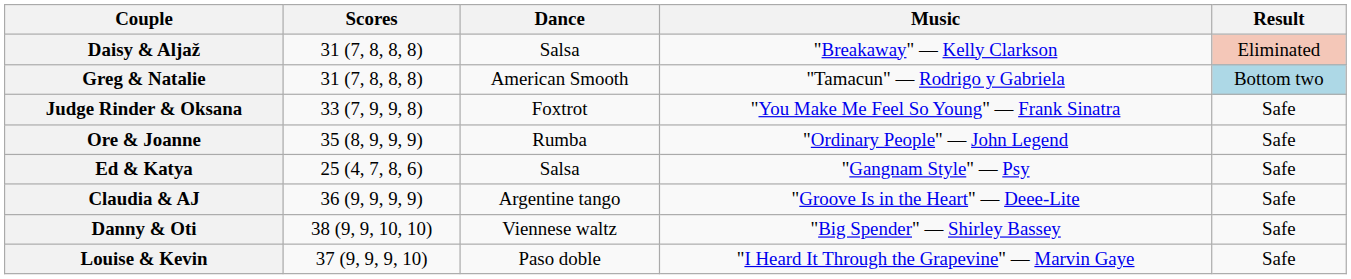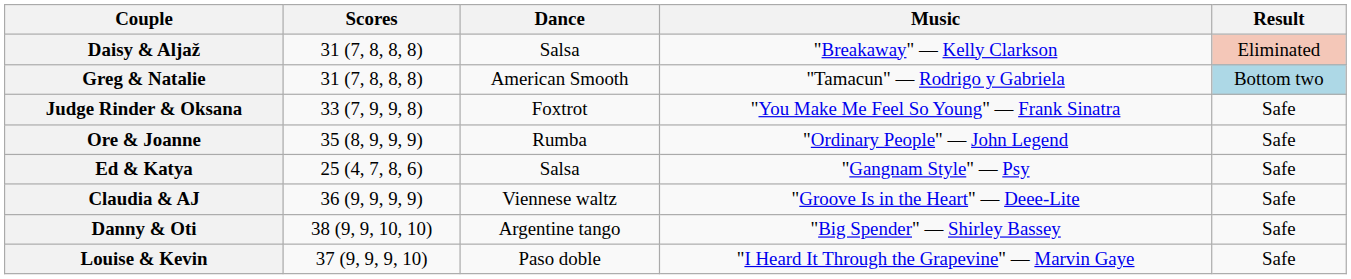Claudia & AJ | Dance: Argentine tango -> Viennese waltz
Danny & Oti | Dance: Viennese waltz -> Argentine tango
